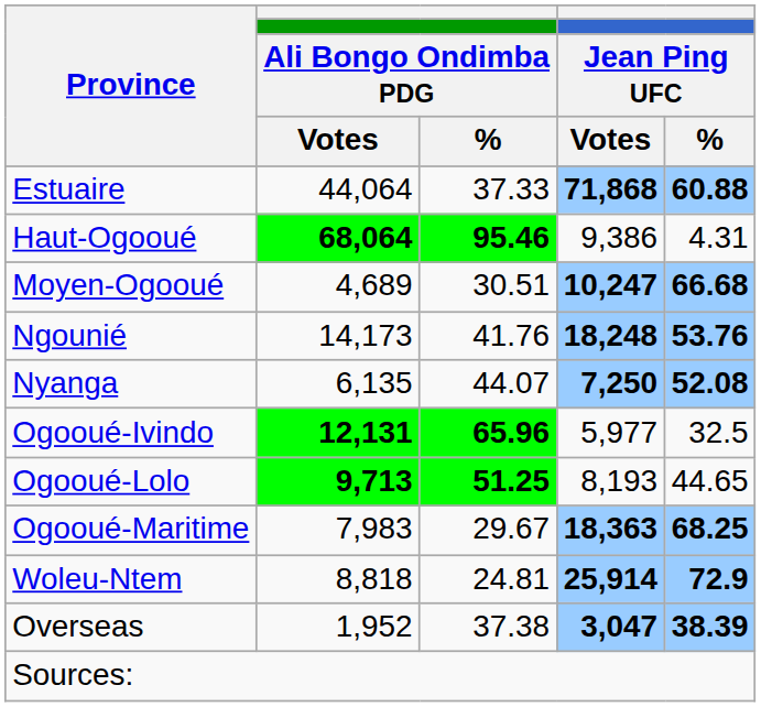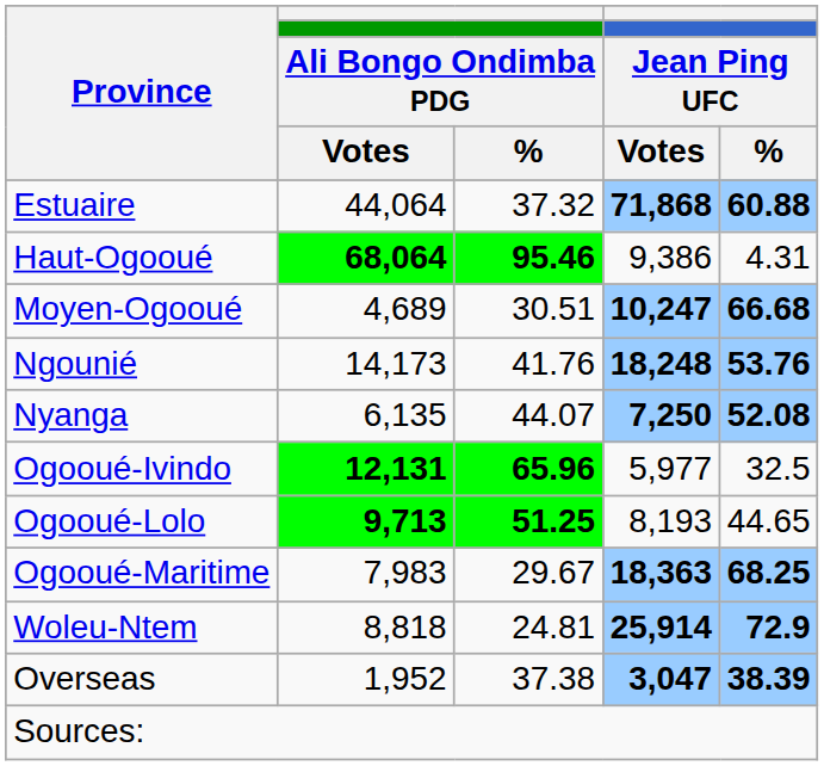Estuaire | column 3: 37.33 -> 37.32
